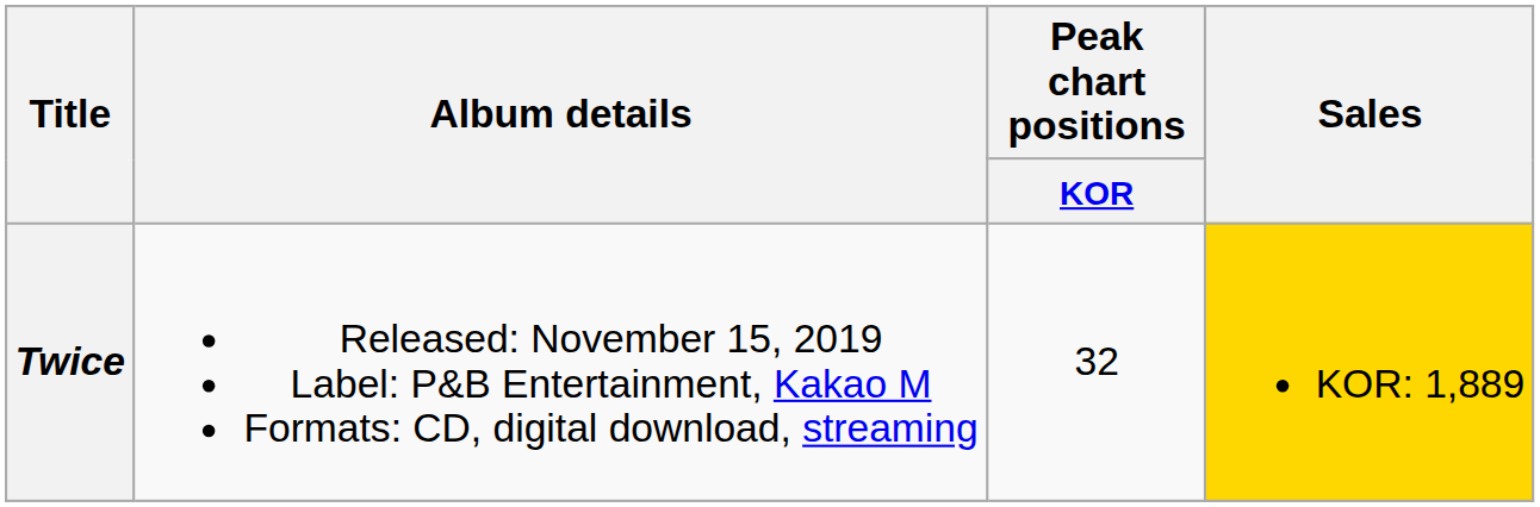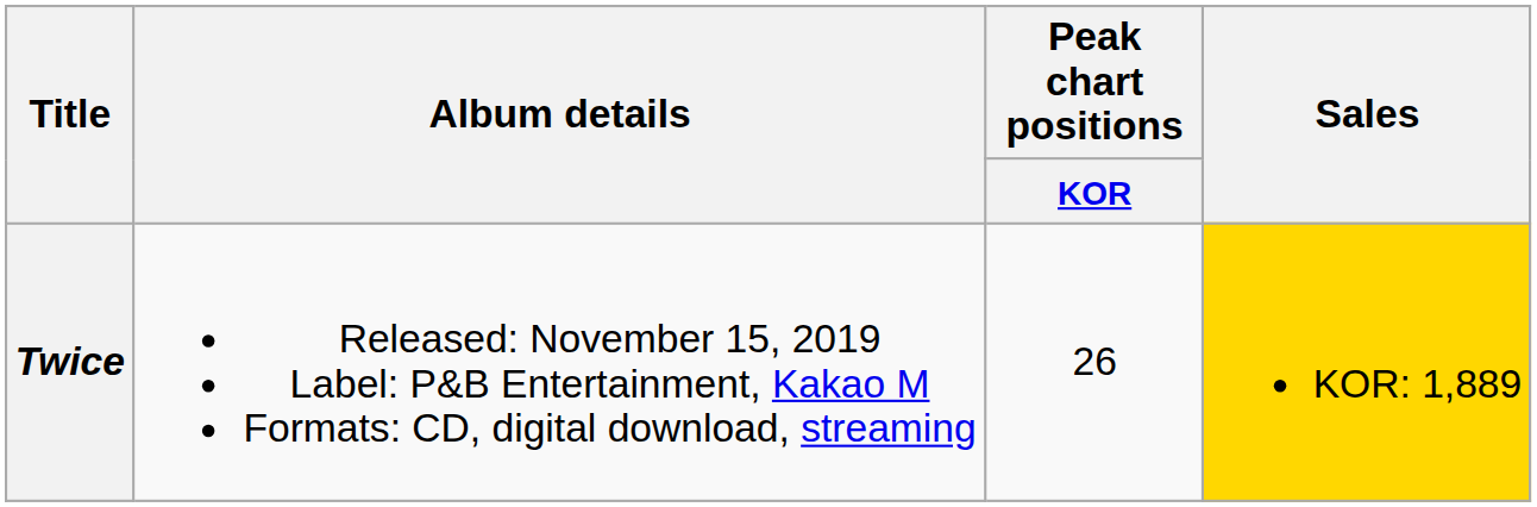Twice | Peak chart positions / KOR: 32 -> 26
